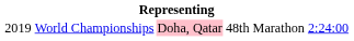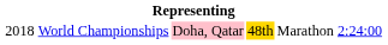World Championships | column 1: 2019 -> 2018
World Championships | column 4: no background -> gold background
